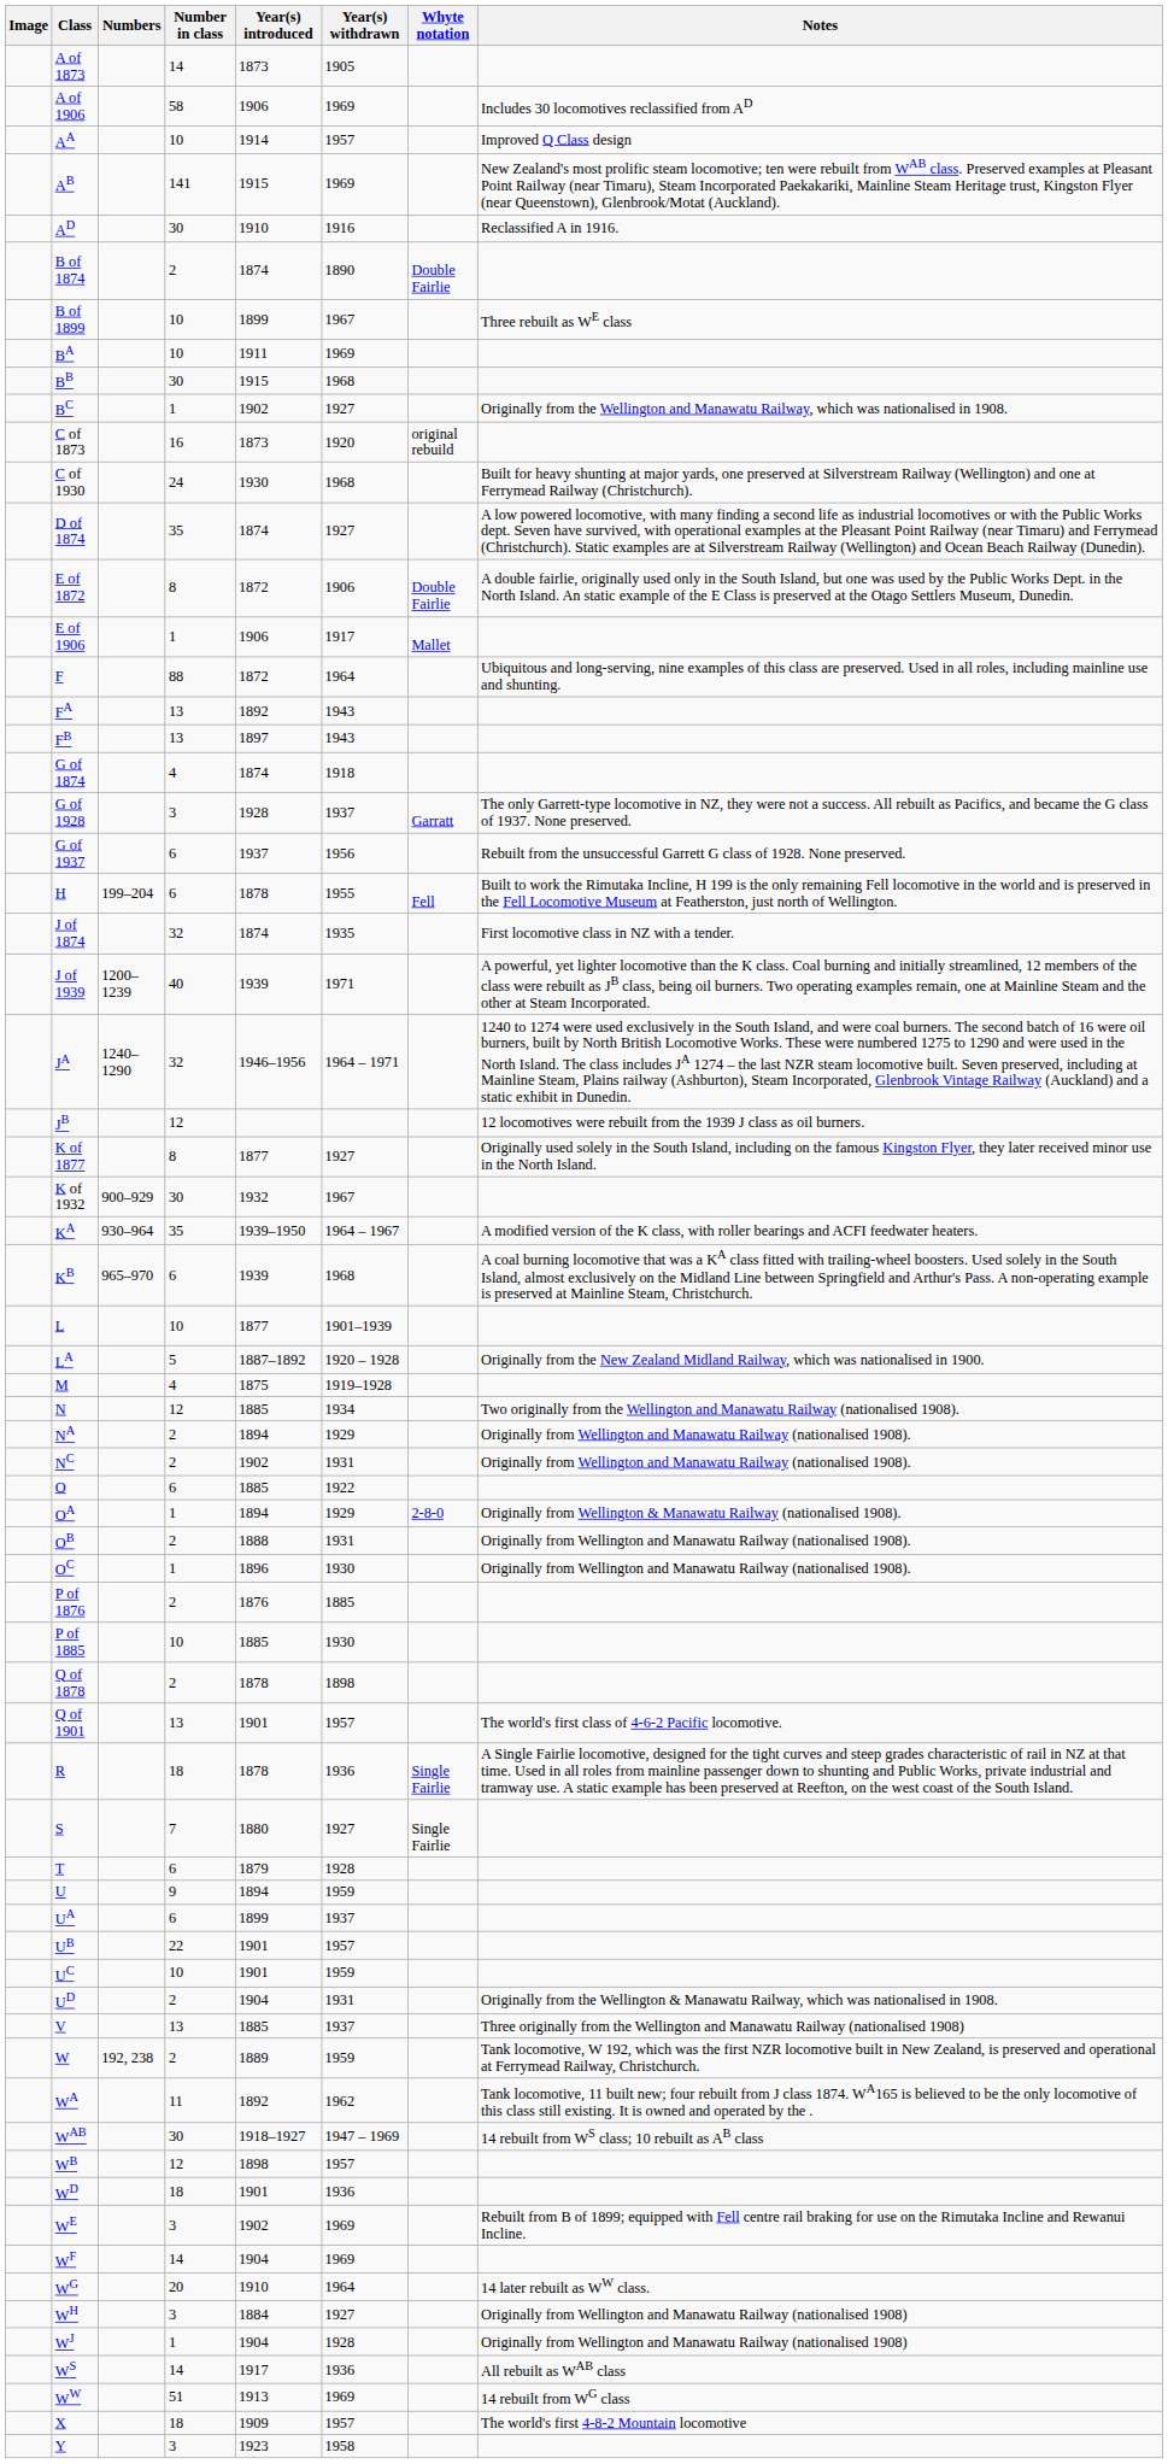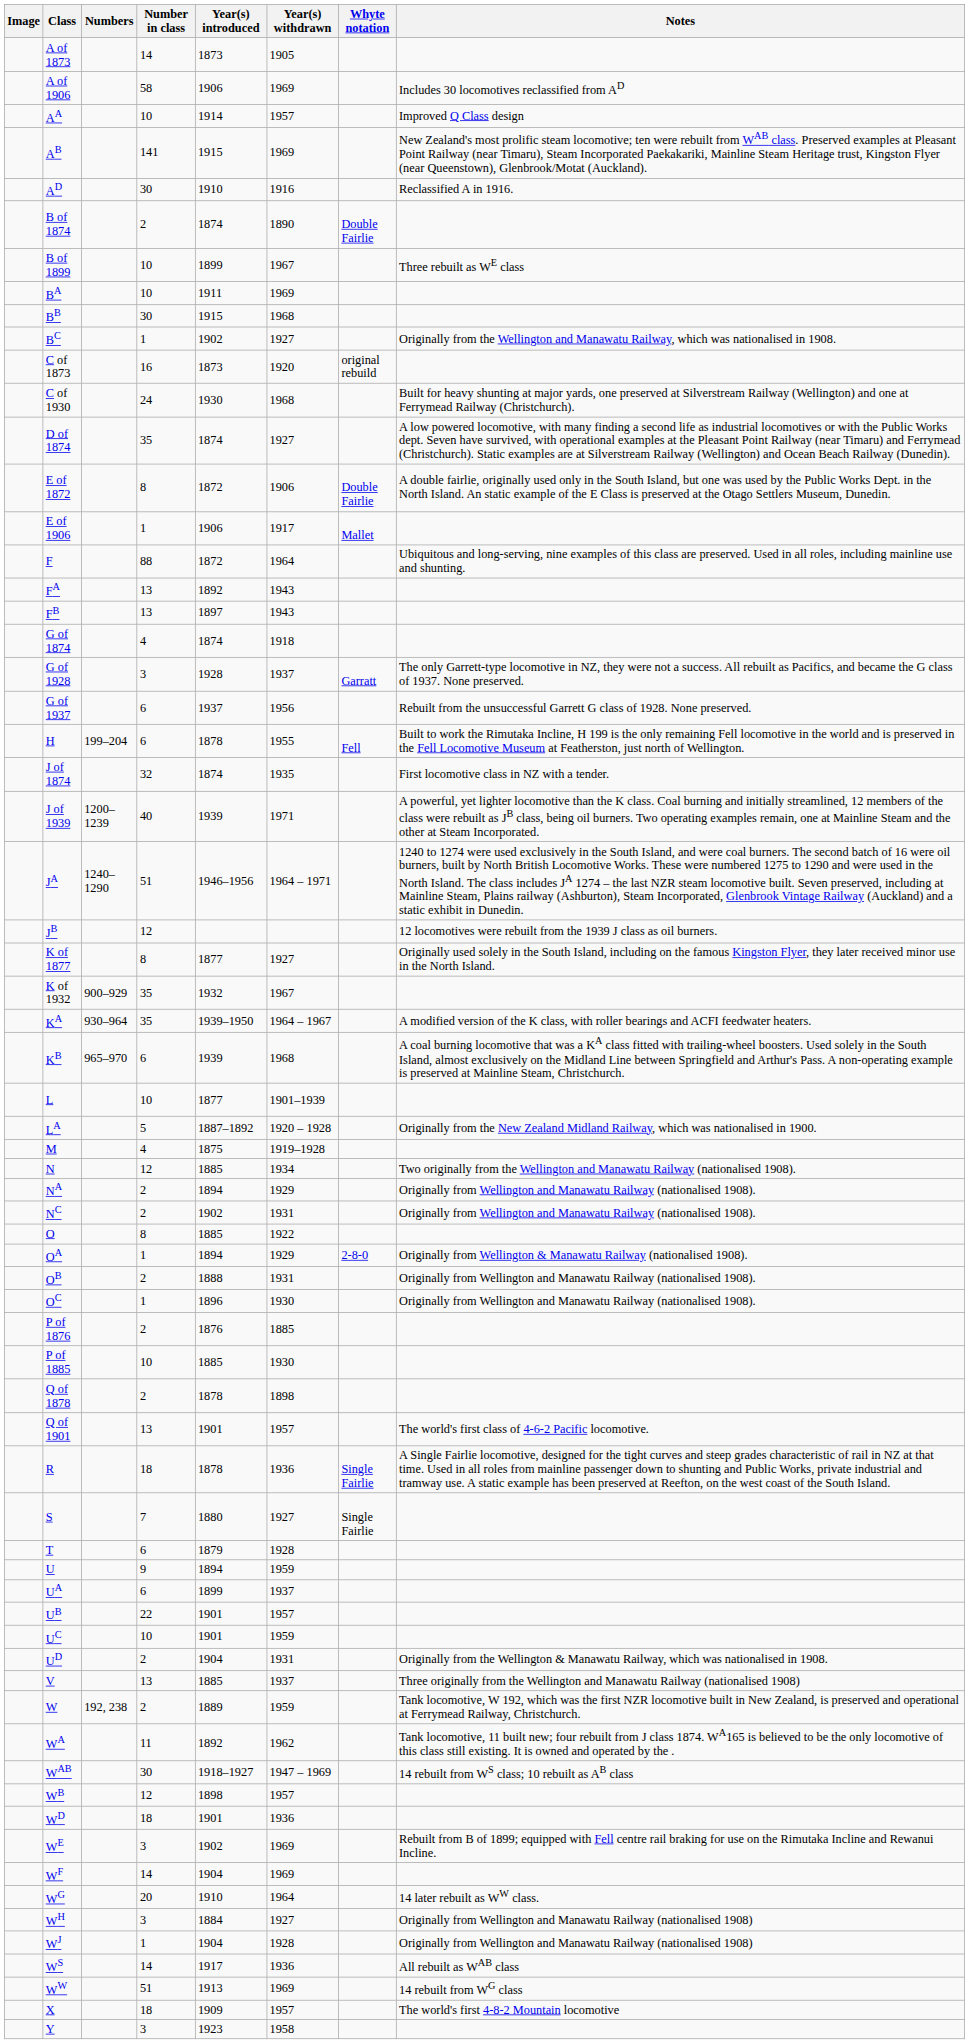JA | Number in class: 32 -> 51
K of 1932 | Number in class: 30 -> 35
O | Number in class: 6 -> 8
